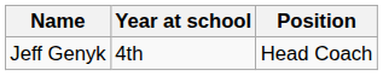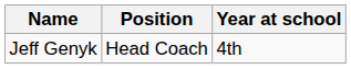columns swapped: Position <-> Year at school
